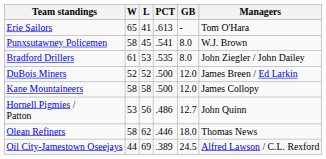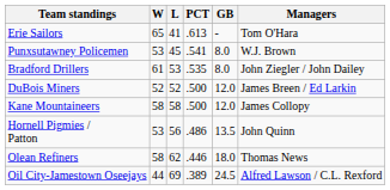Punxsutawney Policemen | W: 58 -> 53
Hornell Pigmies / Patton | GB: 12.7 -> 13.5
